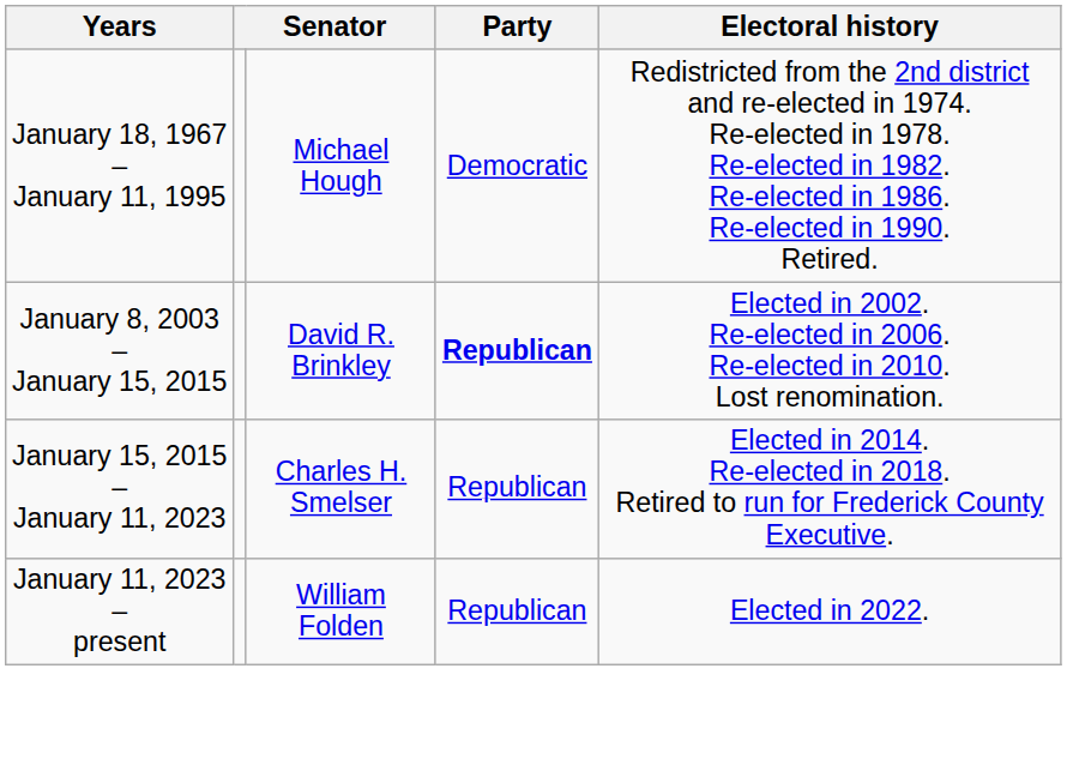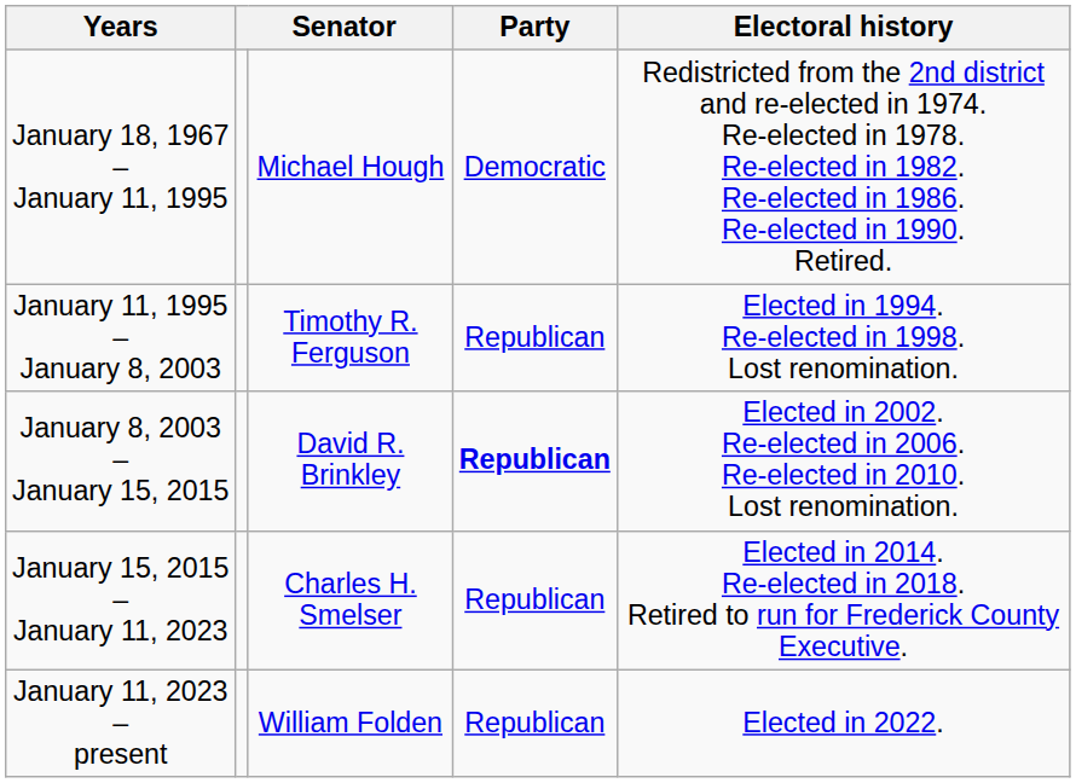+ row: January 11, 1995 – January 8, 2003 | Timothy R. Ferguson | Republican | Elected in 1994. Re-elected in 1998. Lost renomination.
